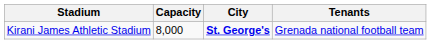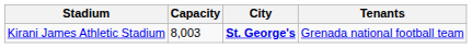Kirani James Athletic Stadium | Capacity: 8,000 -> 8,003
